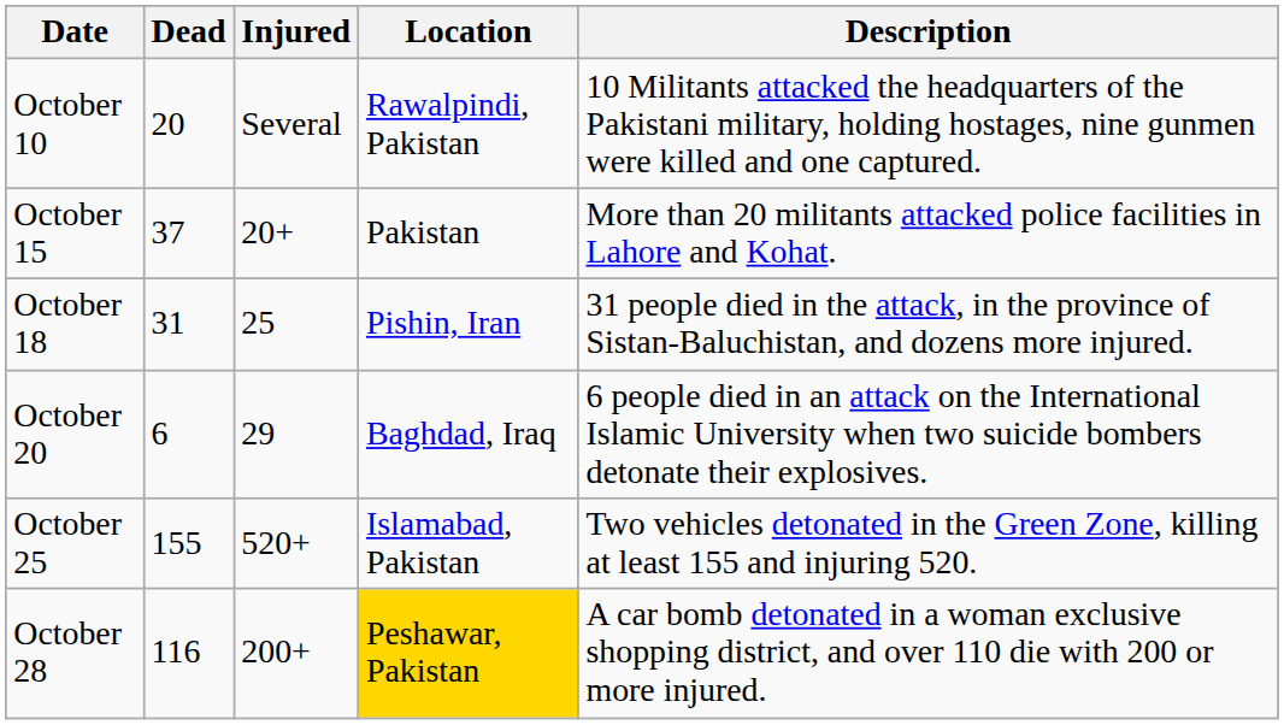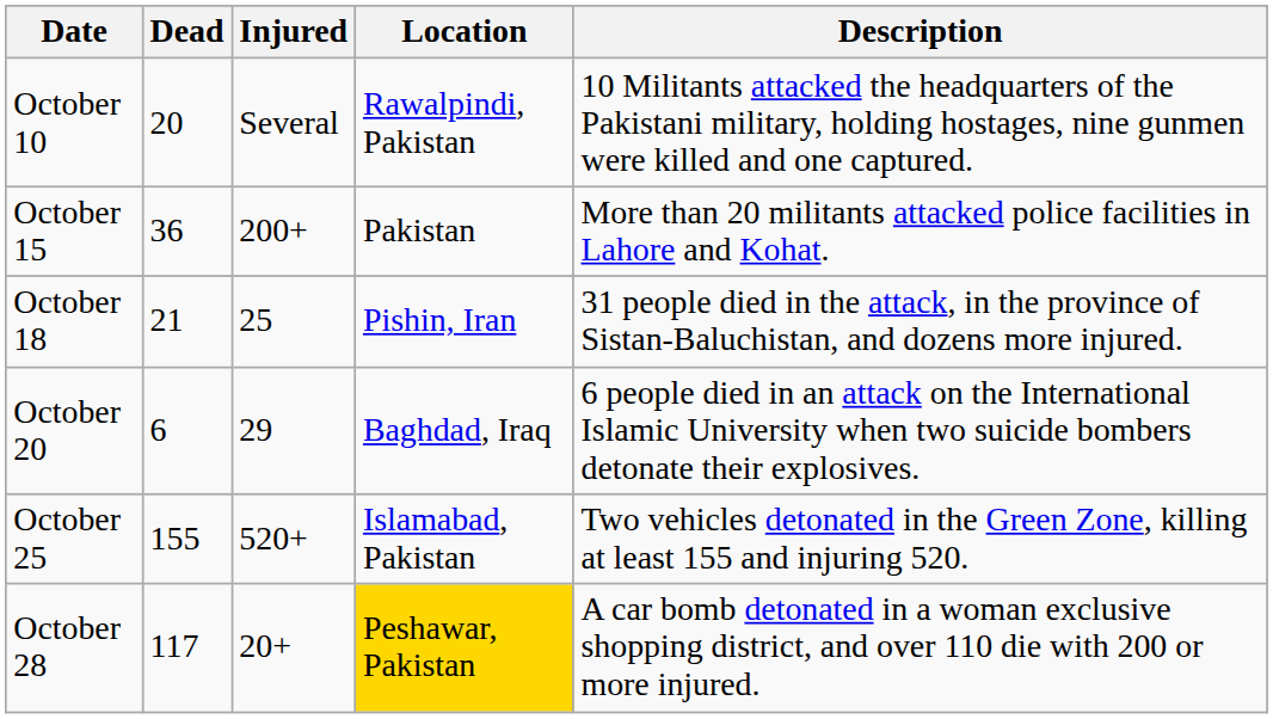October 15 | Dead: 37 -> 36
October 15 | Injured: 20+ -> 200+
October 18 | Dead: 31 -> 21
October 28 | Dead: 116 -> 117
October 28 | Injured: 200+ -> 20+
